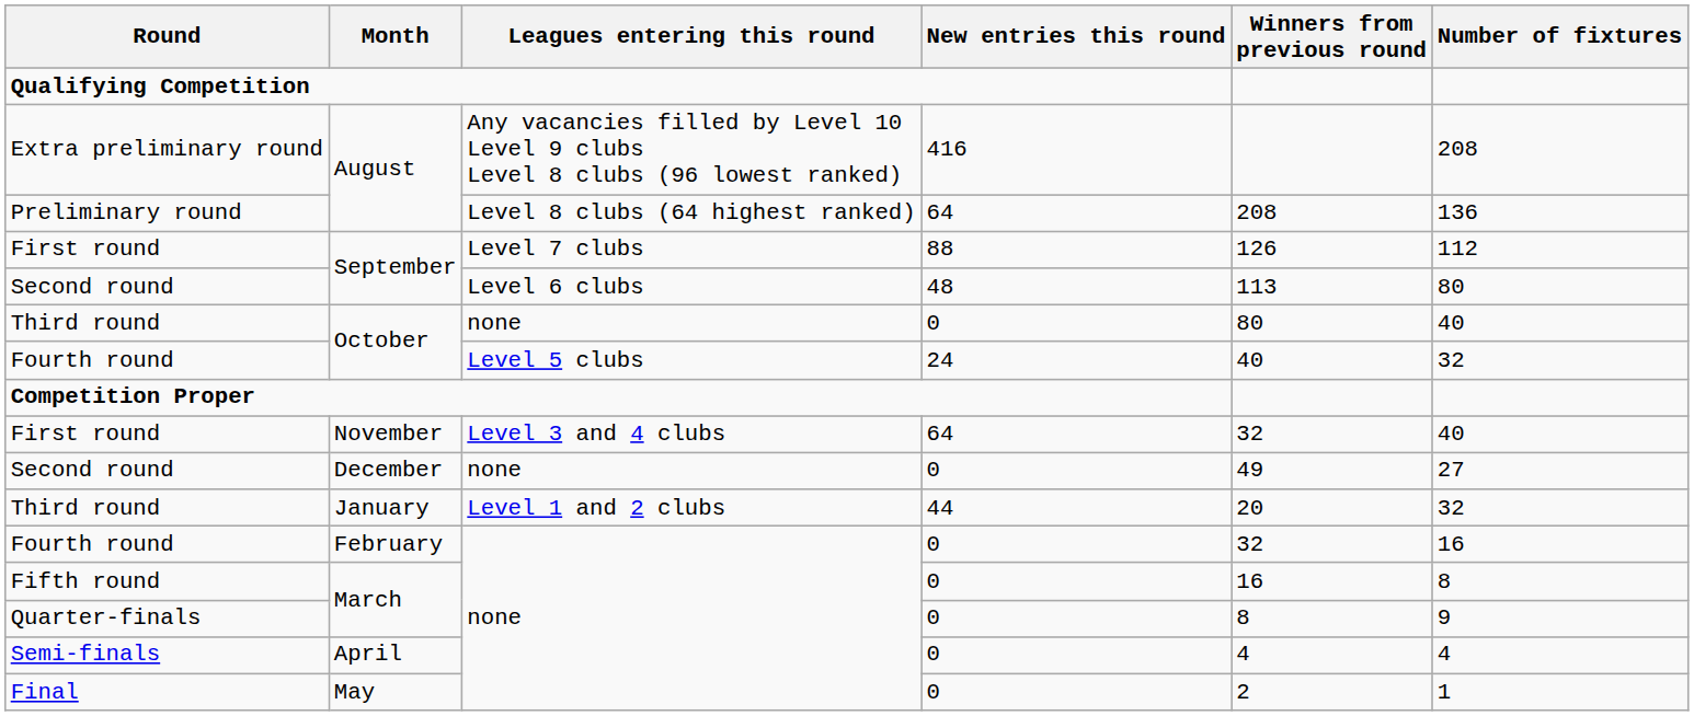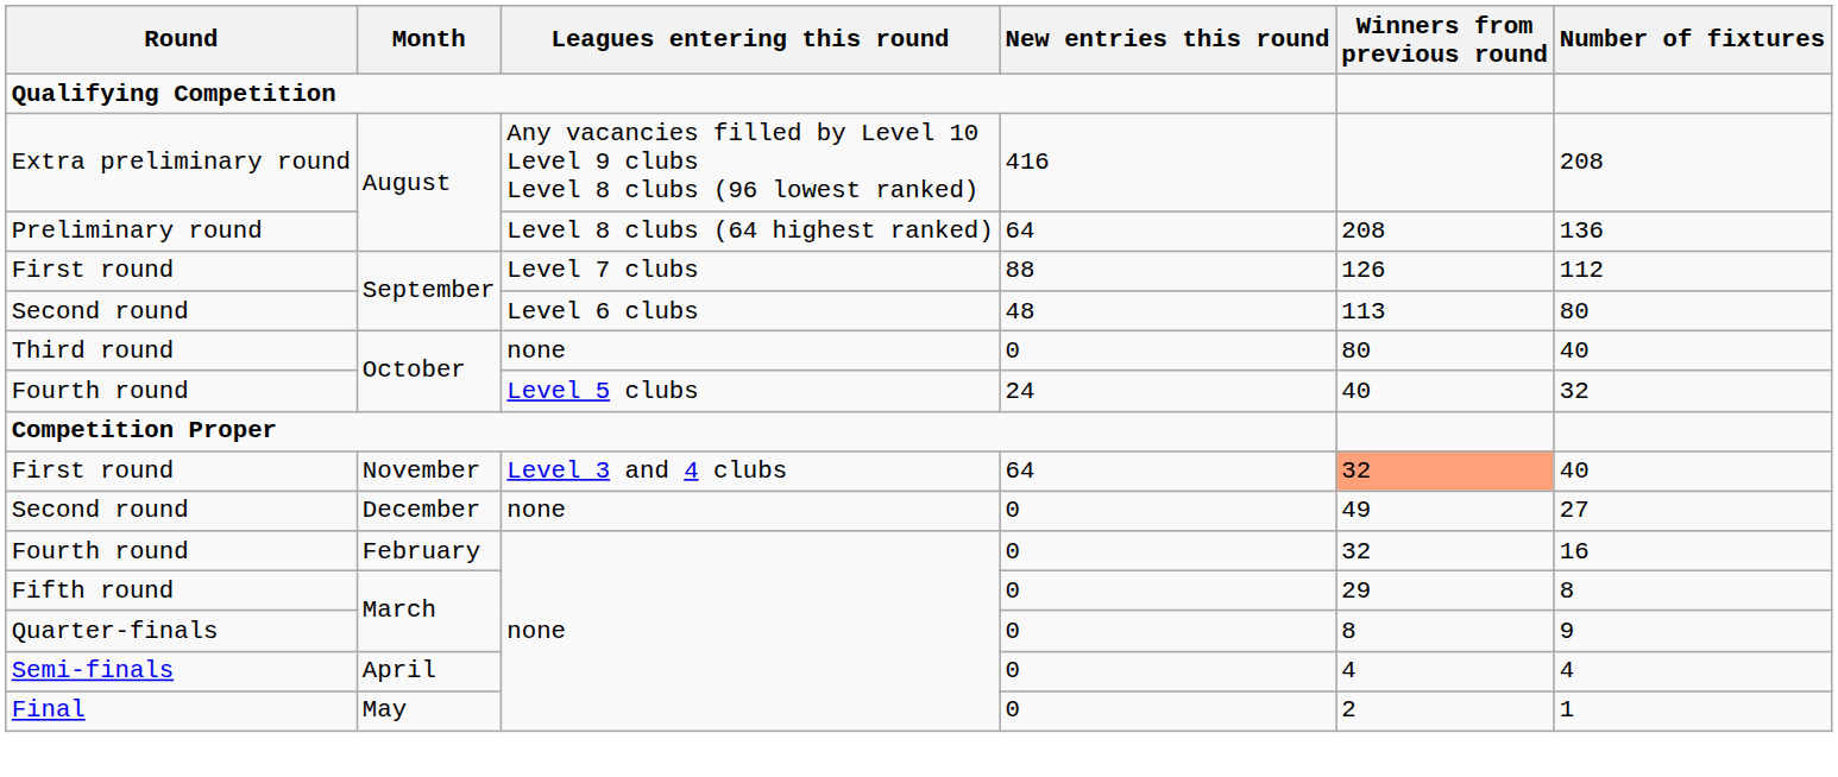First round / November | Winners from previous round: no background -> lightsalmon background
- row: Third round | January | Level 1 and 2 clubs | 44 | 20 | 32
Fifth round | Winners from previous round: 16 -> 29
